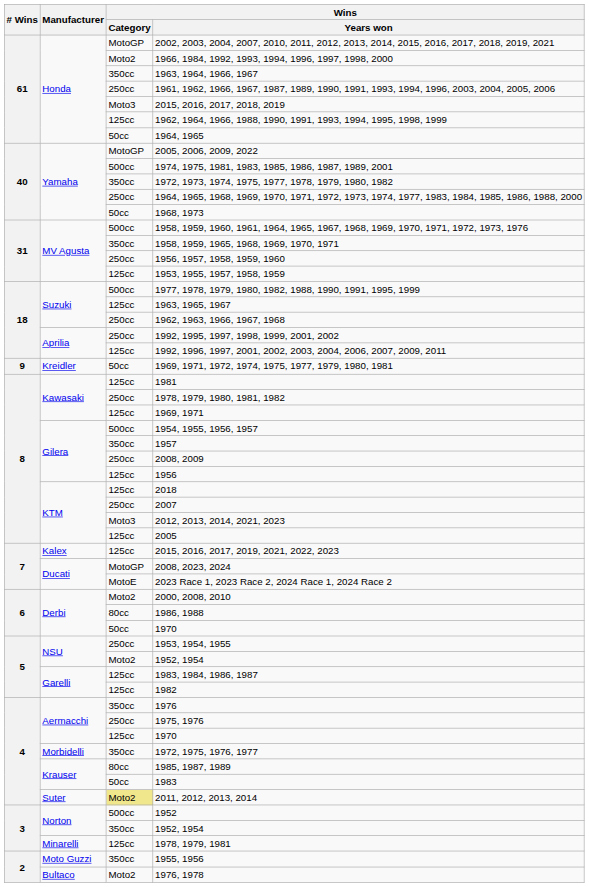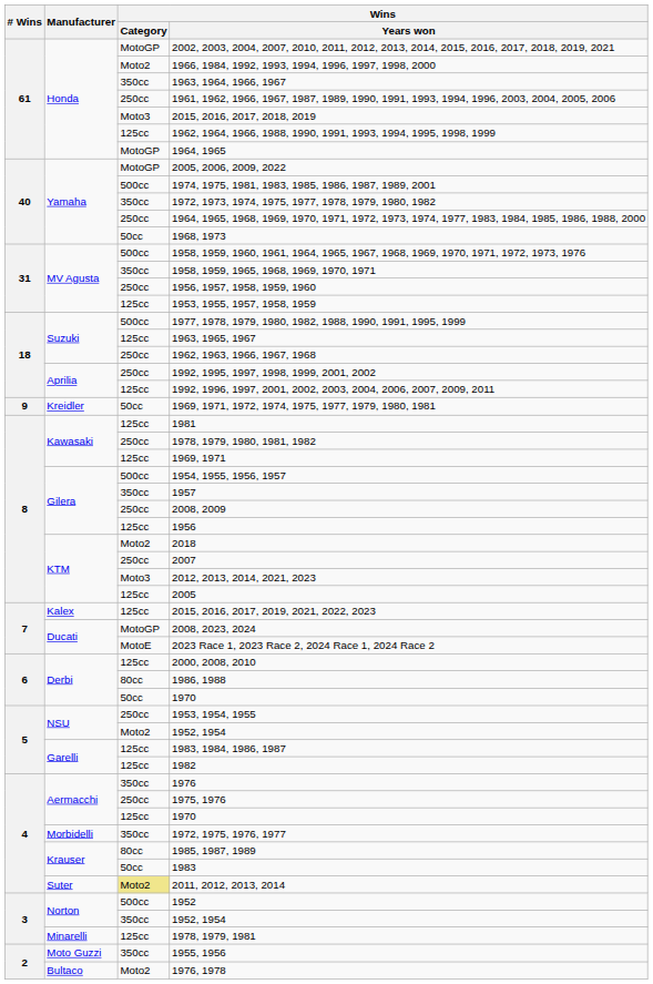1964, 1965 | Wins / Category: 50cc -> MotoGP
2018 | Wins / Category: 125cc -> Moto2
2000, 2008, 2010 | Wins / Category: Moto2 -> 125cc
